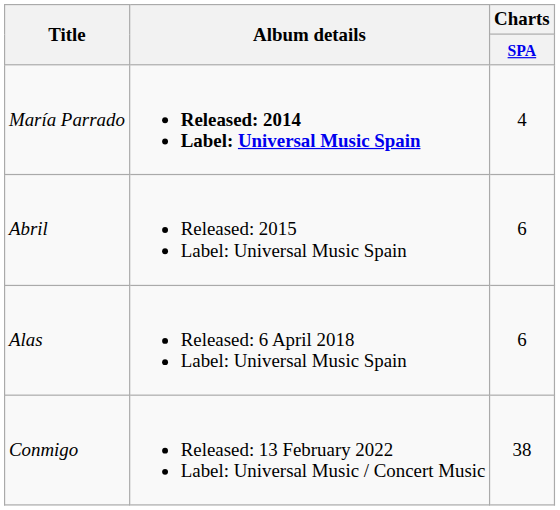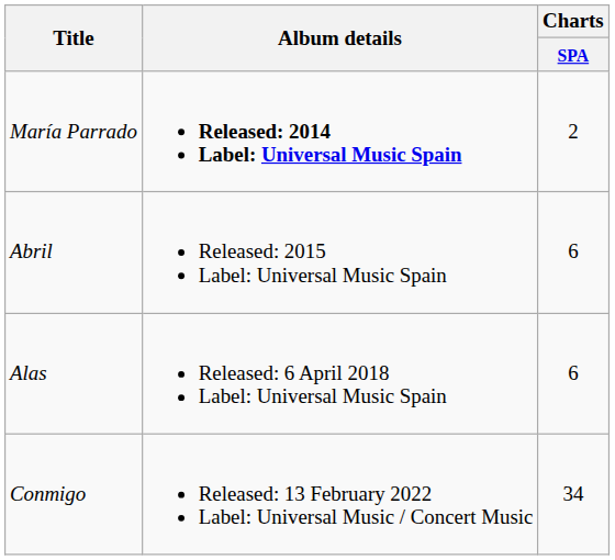María Parrado | Charts / SPA: 4 -> 2
Conmigo | Charts / SPA: 38 -> 34
